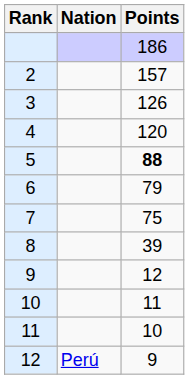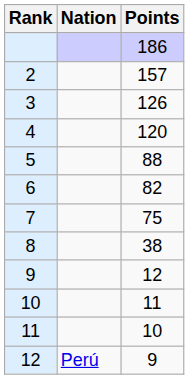5 | Points: bold -> normal
6 | Points: 79 -> 82
8 | Points: 39 -> 38
